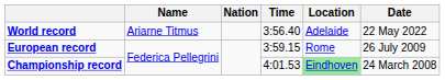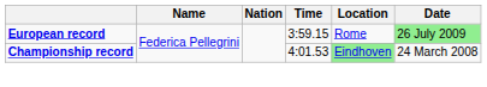- row: World record | Ariarne Titmus | 3:56.40 | Adelaide | 22 May 2022
European record | Date: no background -> lightgreen background
